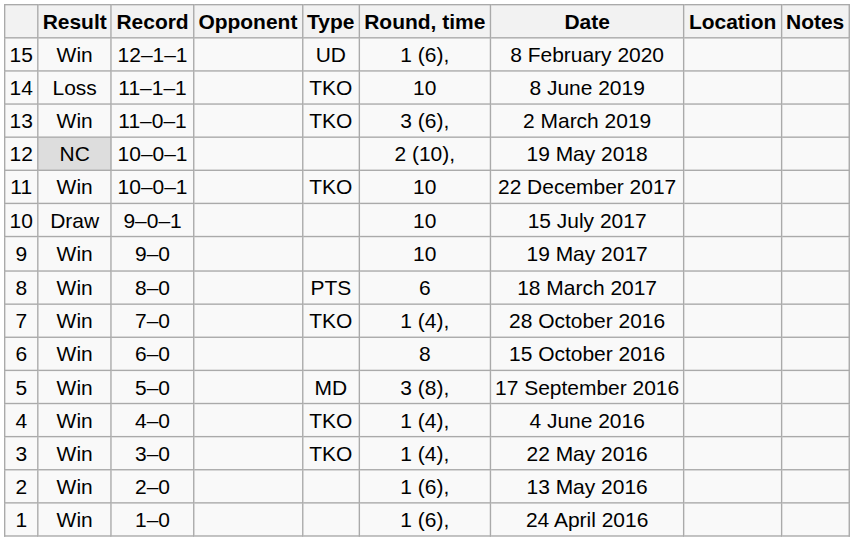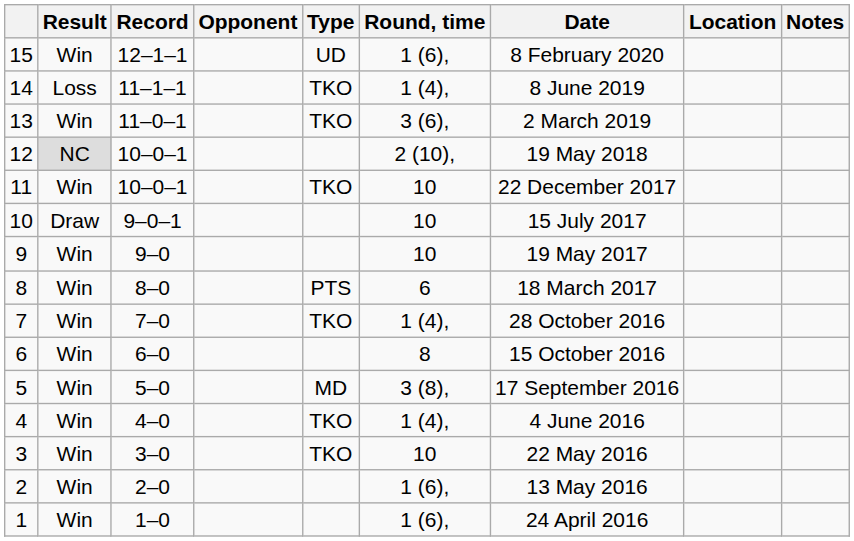14 | Round, time: 10 -> 1 (4),
3 | Round, time: 1 (4), -> 10
